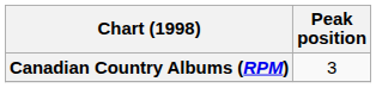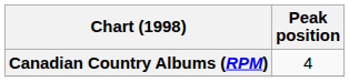Canadian Country Albums (RPM) | Peak position: 3 -> 4
